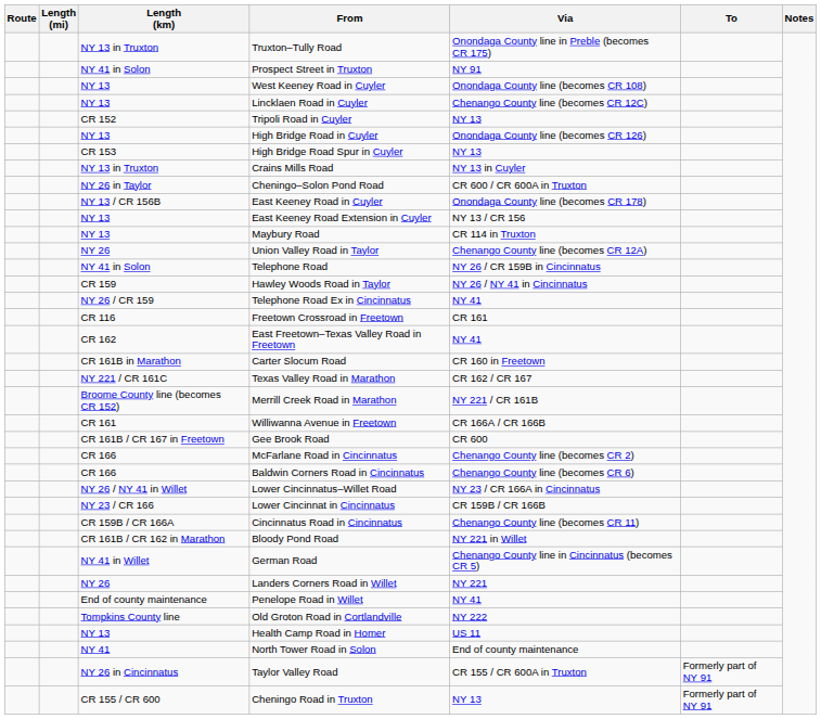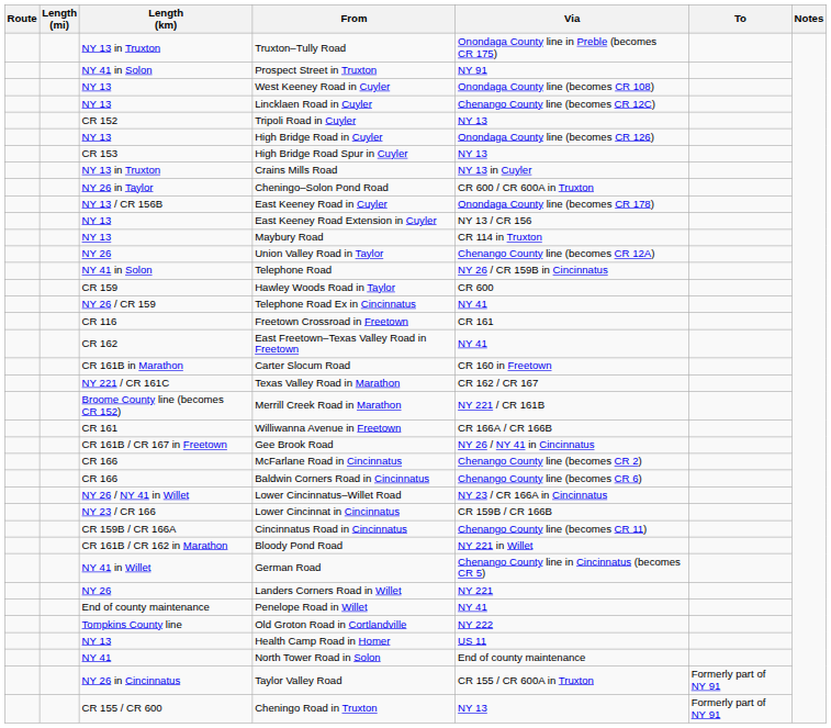Hawley Woods Road in Taylor | Via: NY 26 / NY 41 in Cincinnatus -> CR 600
Gee Brook Road | Via: CR 600 -> NY 26 / NY 41 in Cincinnatus
